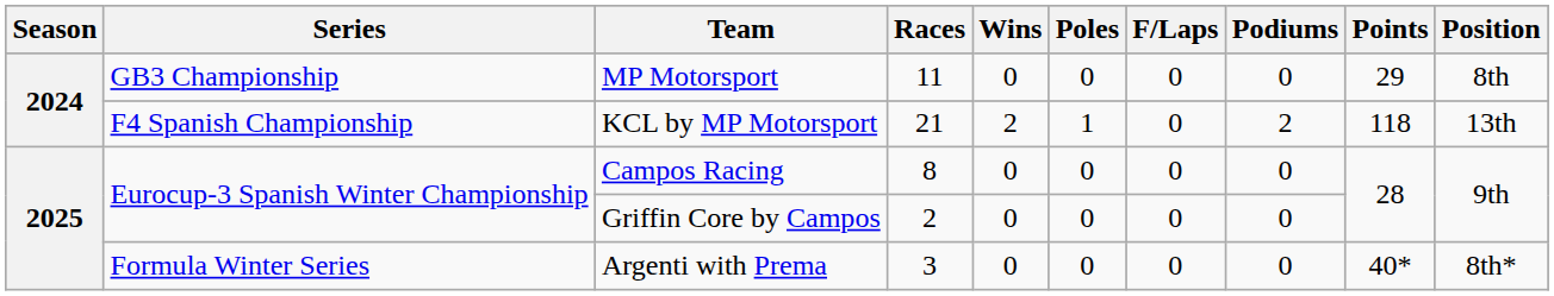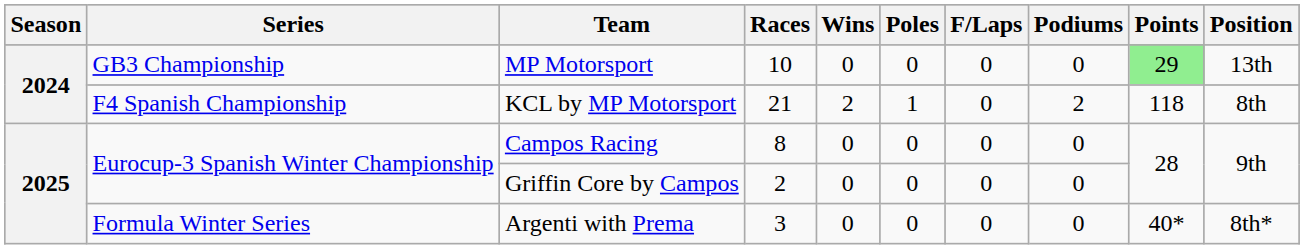MP Motorsport | Races: 11 -> 10
MP Motorsport | Points: no background -> lightgreen background
MP Motorsport | Position: 8th -> 13th
KCL by MP Motorsport | Position: 13th -> 8th
